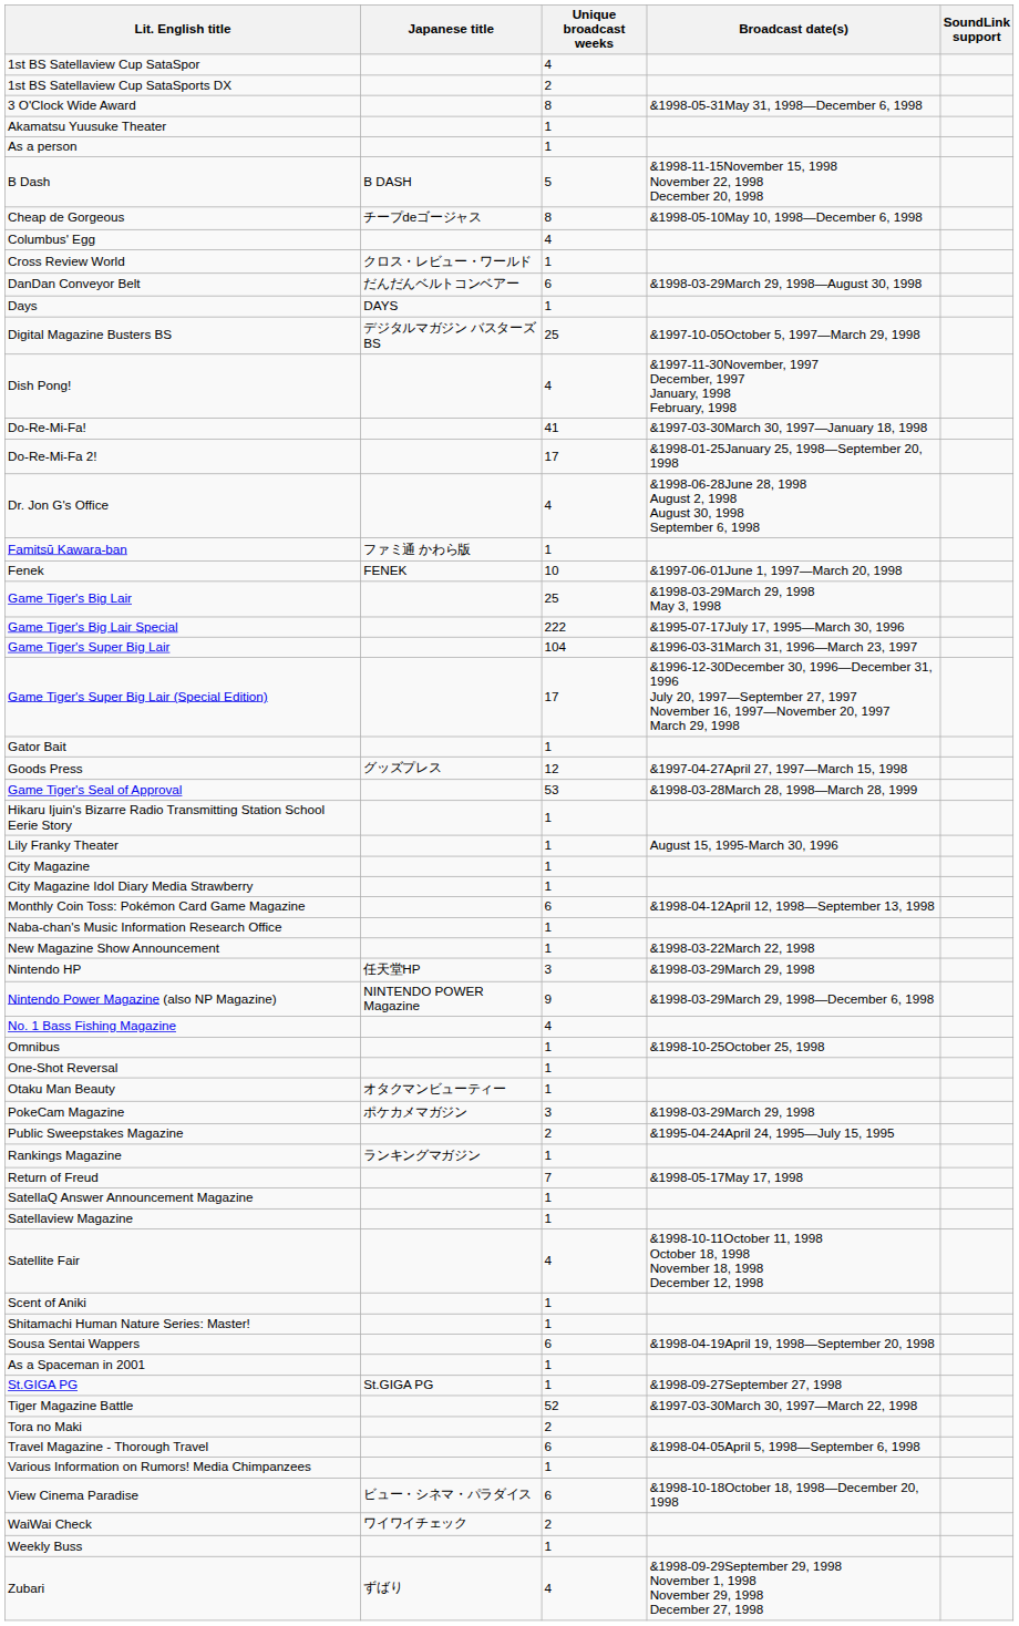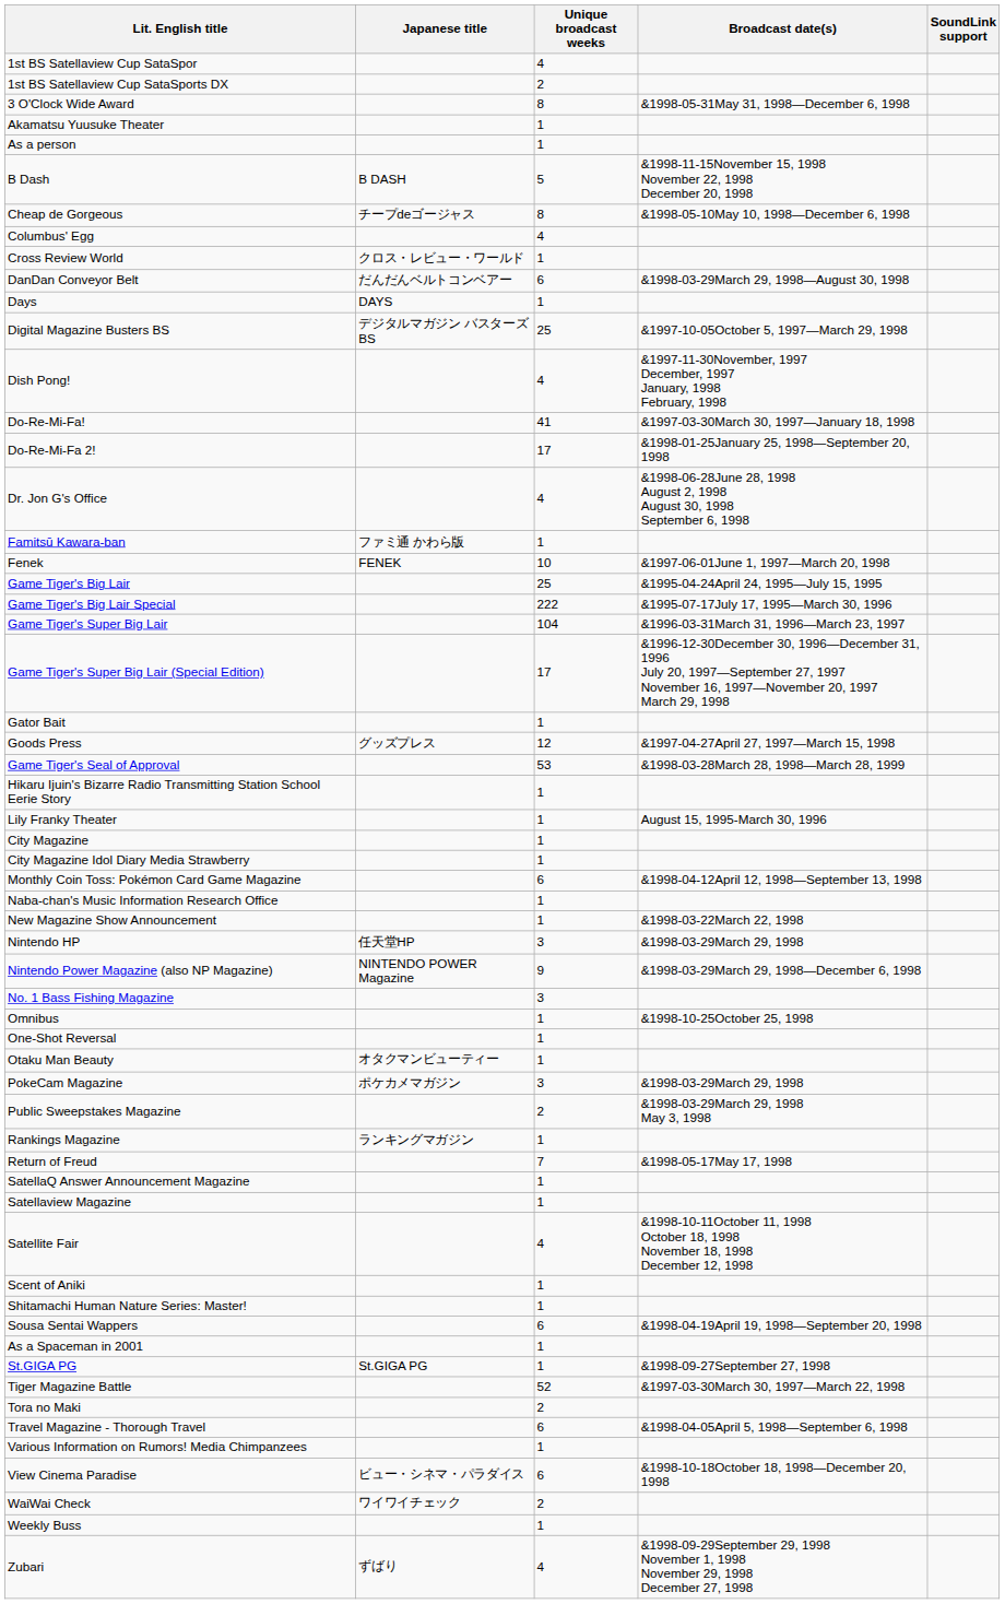Game Tiger's Big Lair | Broadcast date(s): &1998-03-29March 29, 1998 May 3, 1998 -> &1995-04-24April 24, 1995—July 15, 1995
No. 1 Bass Fishing Magazine | Unique broadcast weeks: 4 -> 3
Public Sweepstakes Magazine | Broadcast date(s): &1995-04-24April 24, 1995—July 15, 1995 -> &1998-03-29March 29, 1998 May 3, 1998
